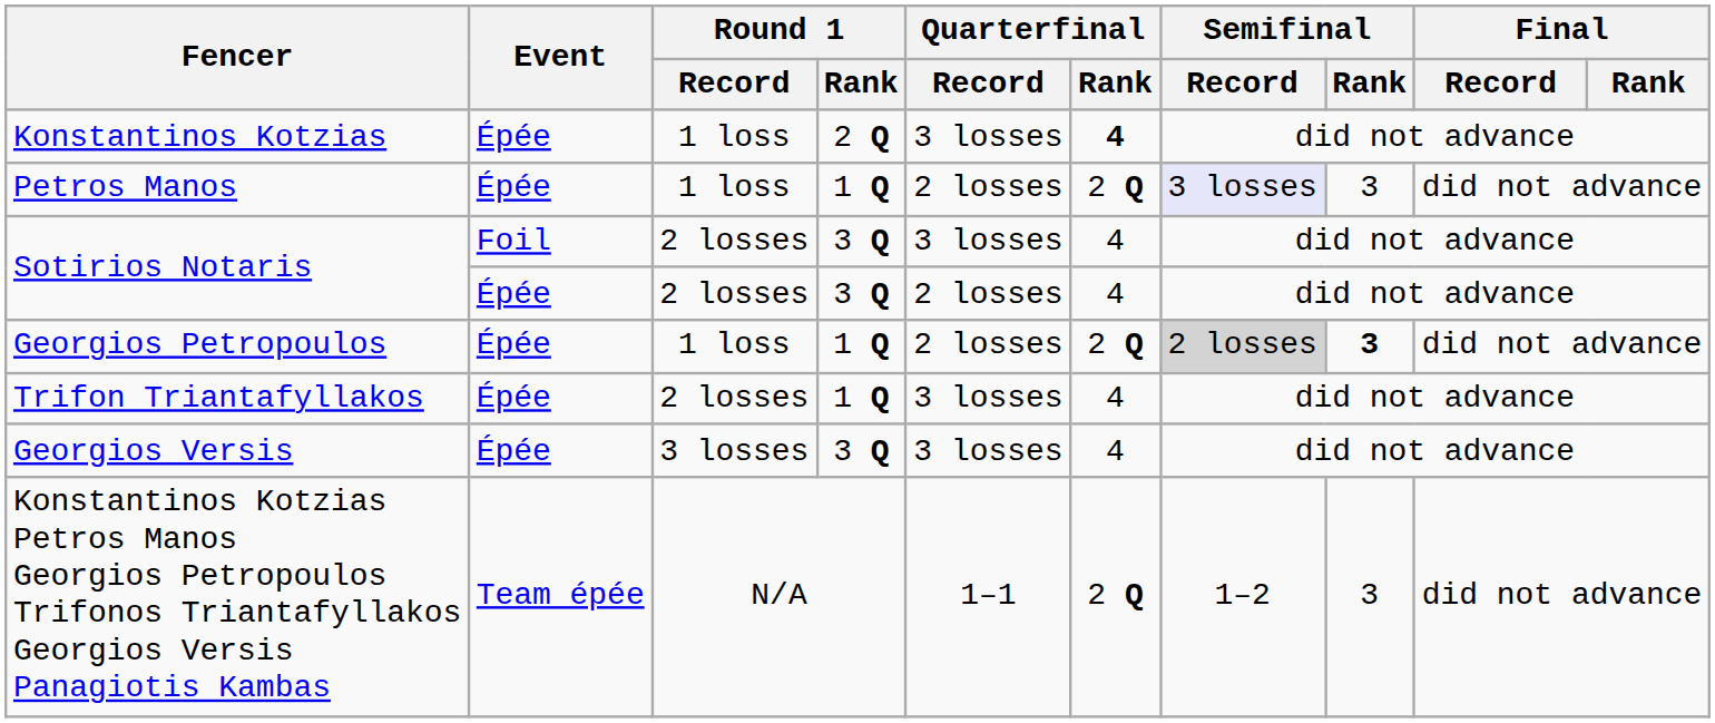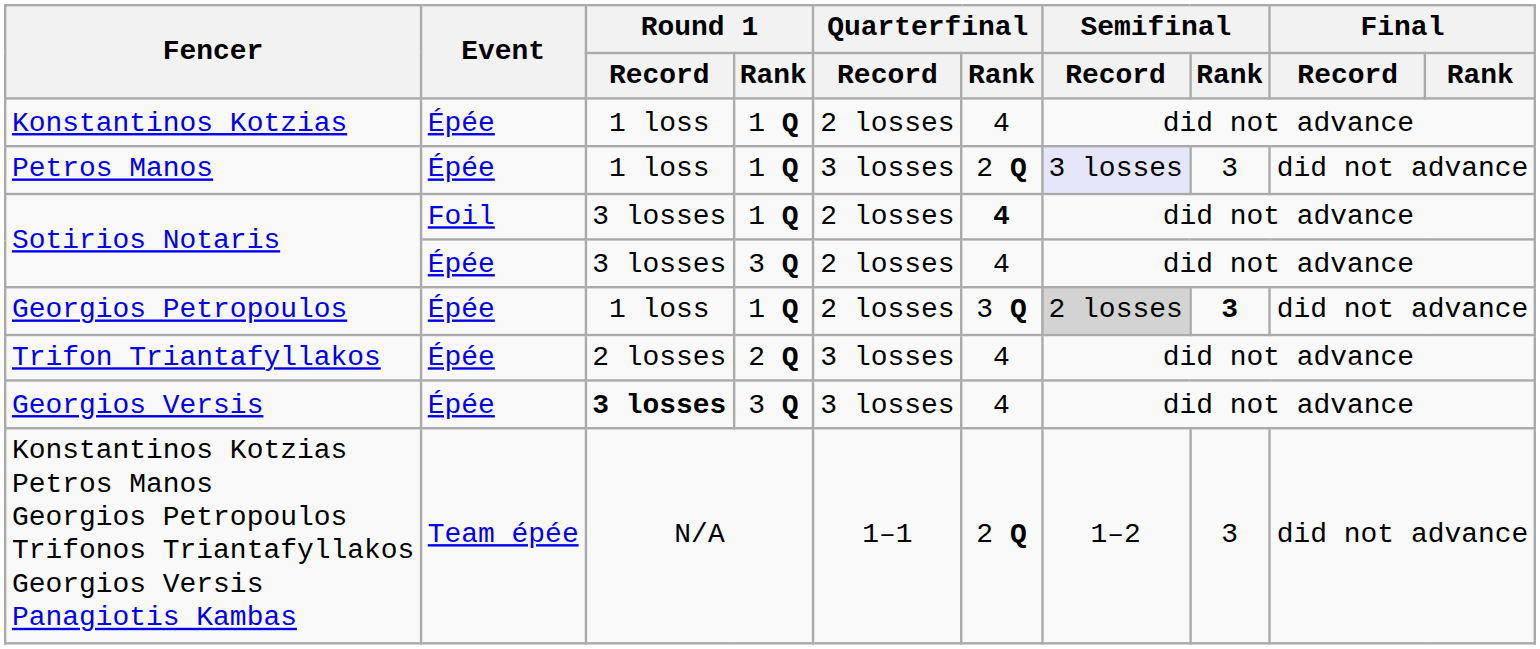Konstantinos Kotzias | Round 1 / Rank: 2 Q -> 1 Q
Konstantinos Kotzias | Quarterfinal / Record: 3 losses -> 2 losses
Konstantinos Kotzias | Quarterfinal / Rank: bold -> normal
Petros Manos | Quarterfinal / Record: 2 losses -> 3 losses
Sotirios Notaris / Foil | Round 1 / Record: 2 losses -> 3 losses
Sotirios Notaris / Foil | Round 1 / Rank: 3 Q -> 1 Q
Sotirios Notaris / Foil | Quarterfinal / Record: 3 losses -> 2 losses
Sotirios Notaris / Foil | Quarterfinal / Rank: normal -> bold
Sotirios Notaris / Épée | Round 1 / Record: 2 losses -> 3 losses
Georgios Petropoulos | Quarterfinal / Rank: 2 Q -> 3 Q
Trifon Triantafyllakos | Round 1 / Rank: 1 Q -> 2 Q
Georgios Versis | Round 1 / Record: normal -> bold
